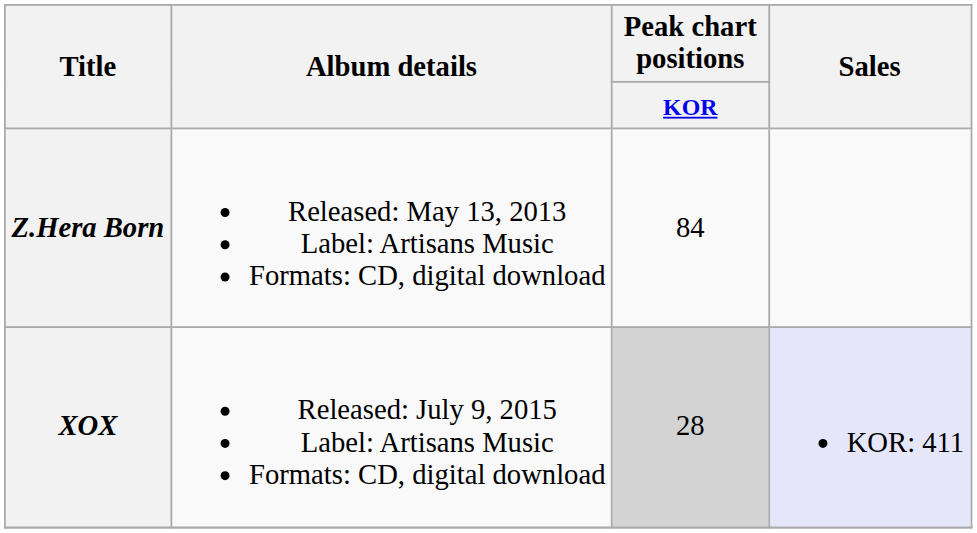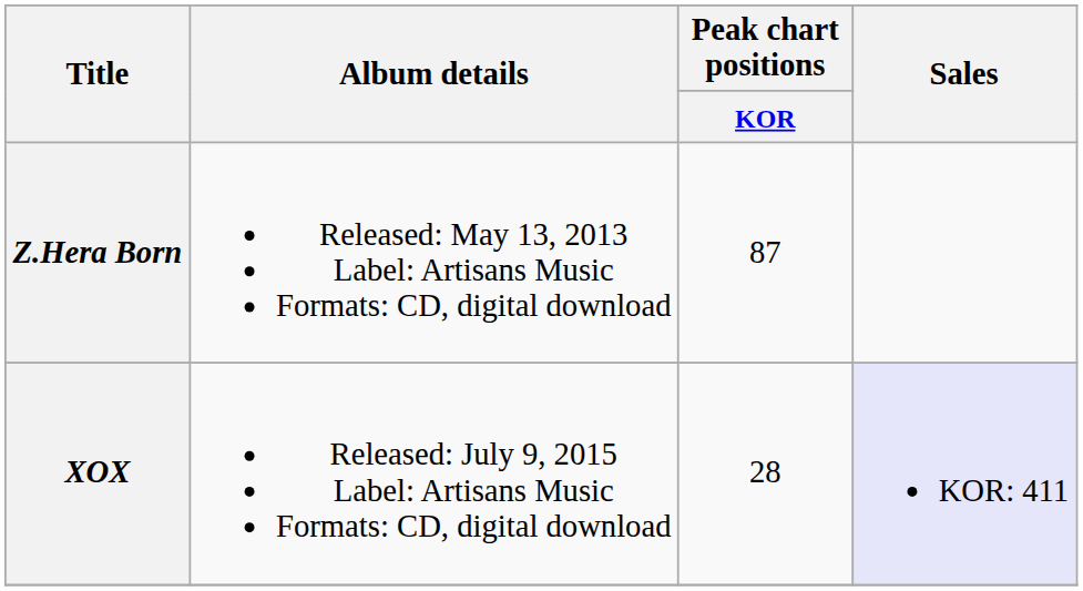Z.Hera Born | Peak chart positions / KOR: 84 -> 87
XOX | Peak chart positions / KOR: lightgrey background -> no background
